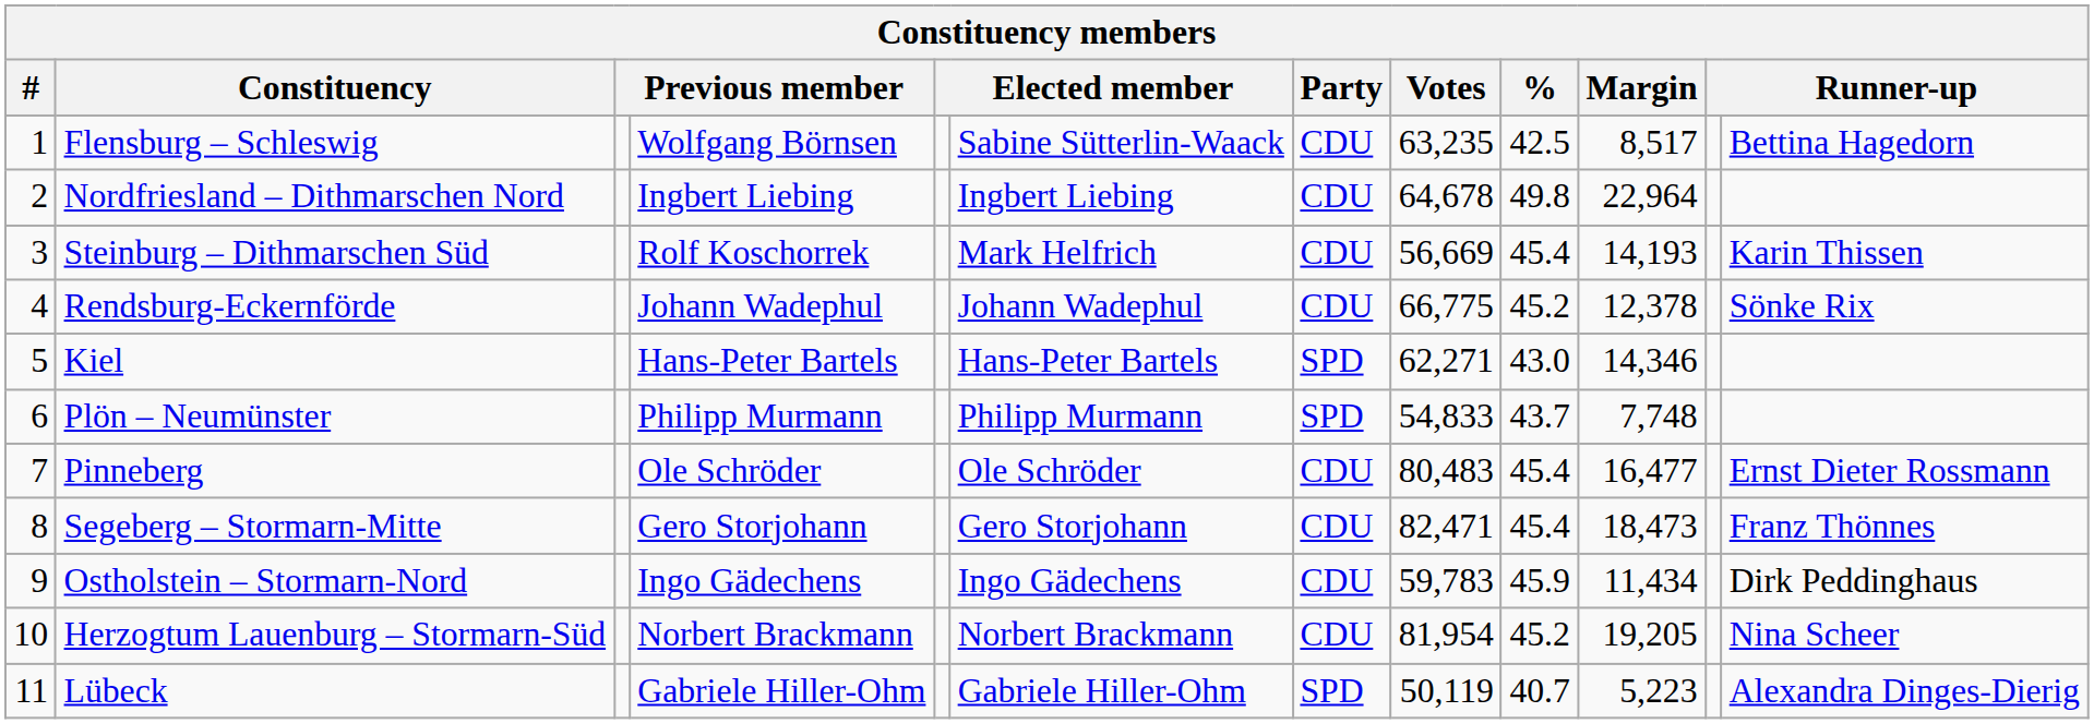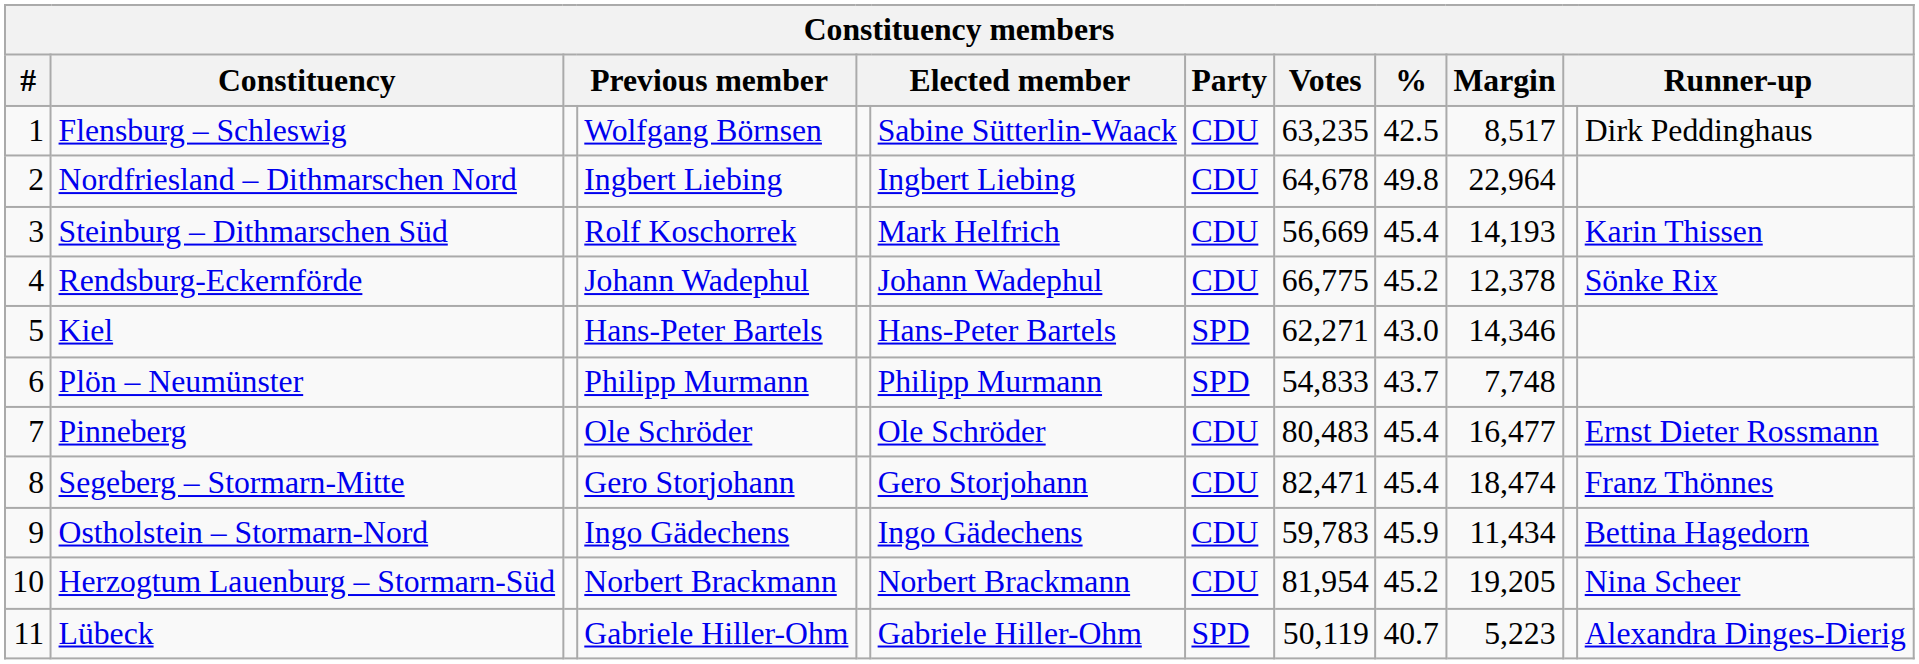Flensburg – Schleswig | column 12: Bettina Hagedorn -> Dirk Peddinghaus
Segeberg – Stormarn-Mitte | Margin: 18,473 -> 18,474
Ostholstein – Stormarn-Nord | column 12: Dirk Peddinghaus -> Bettina Hagedorn
